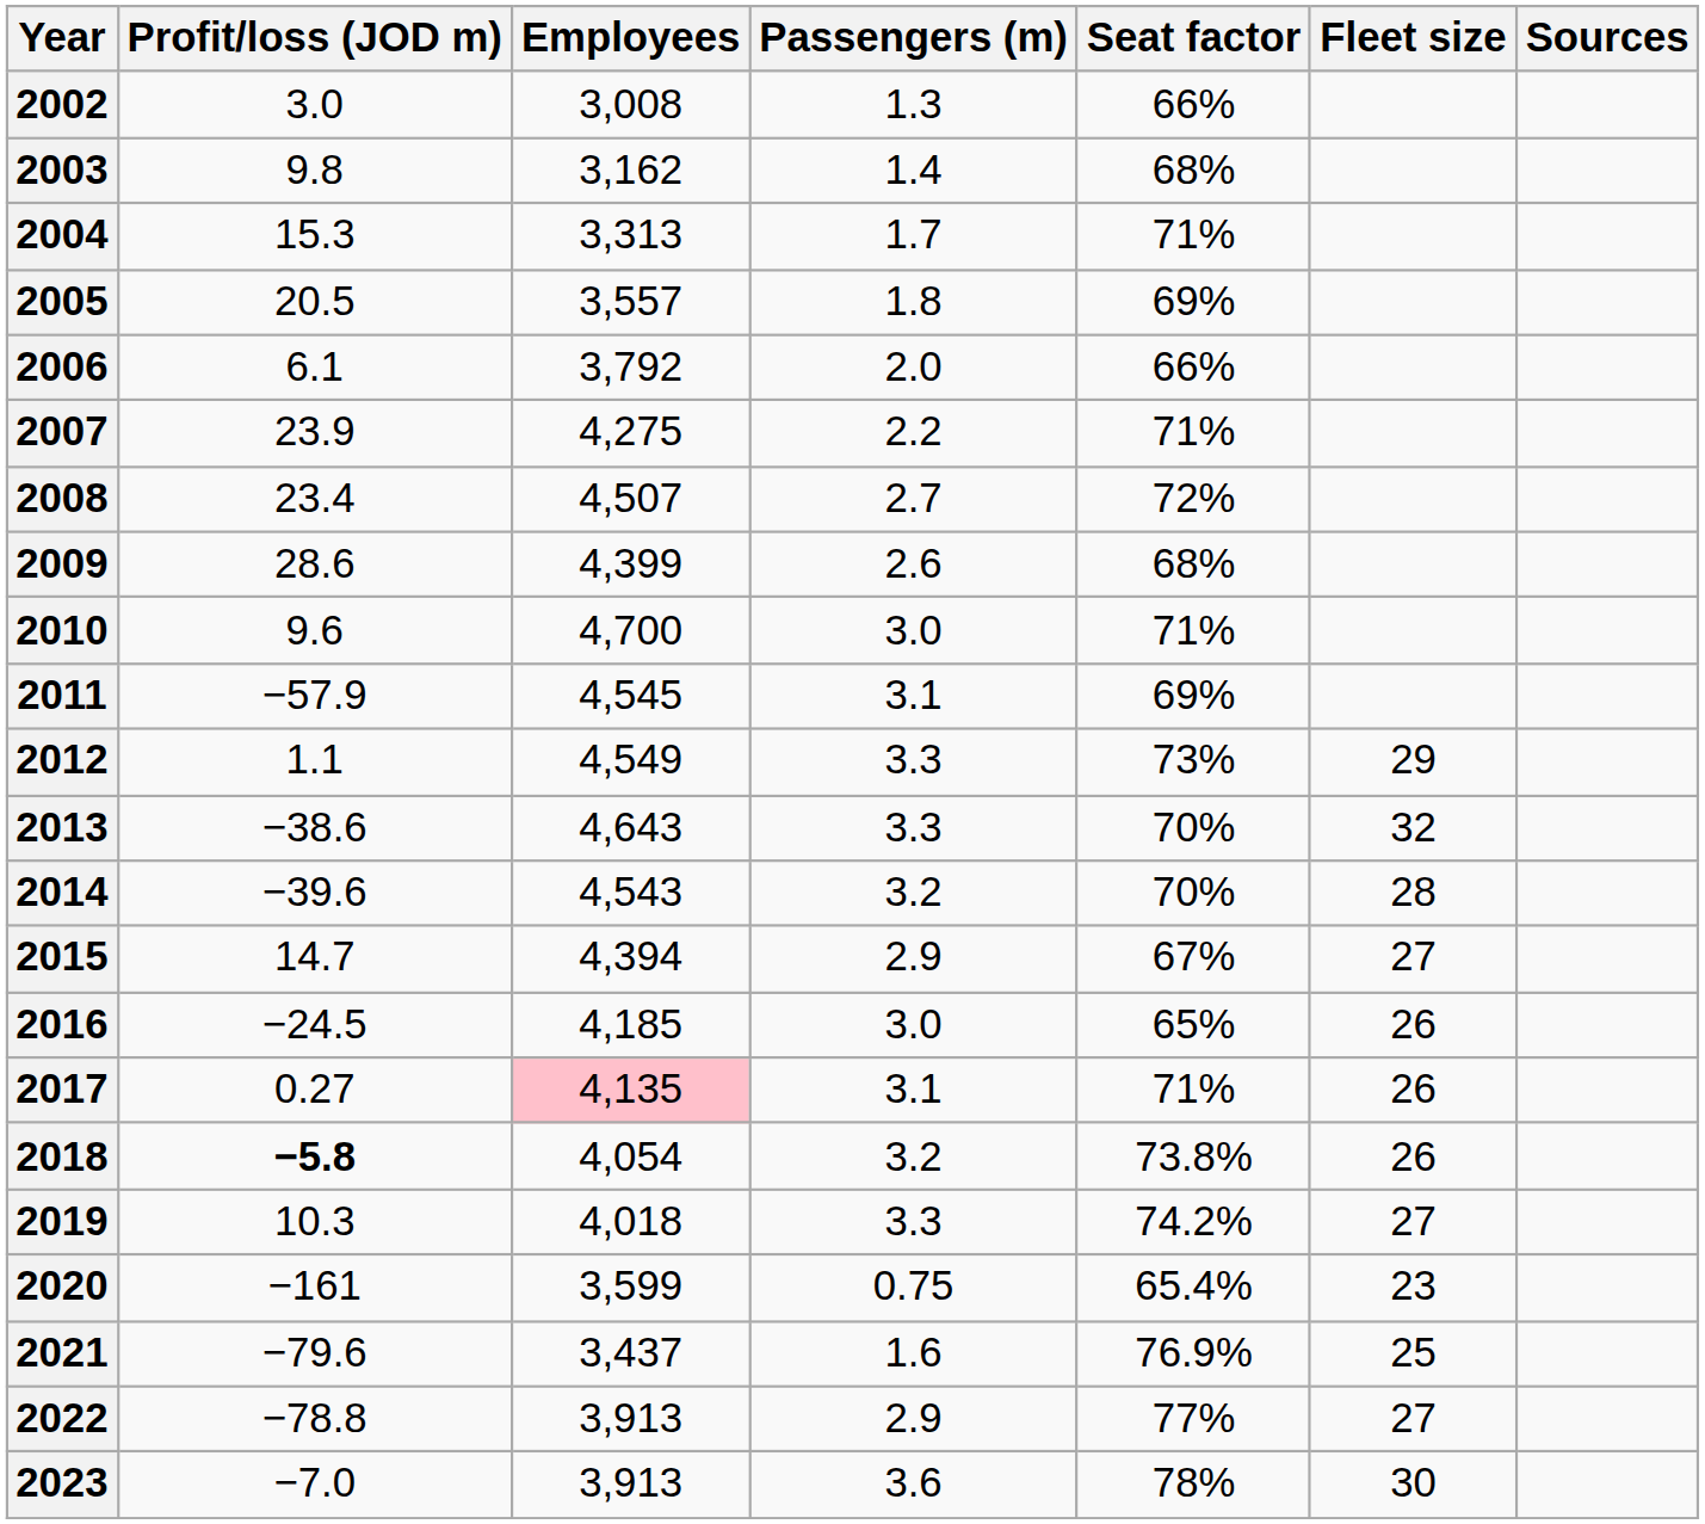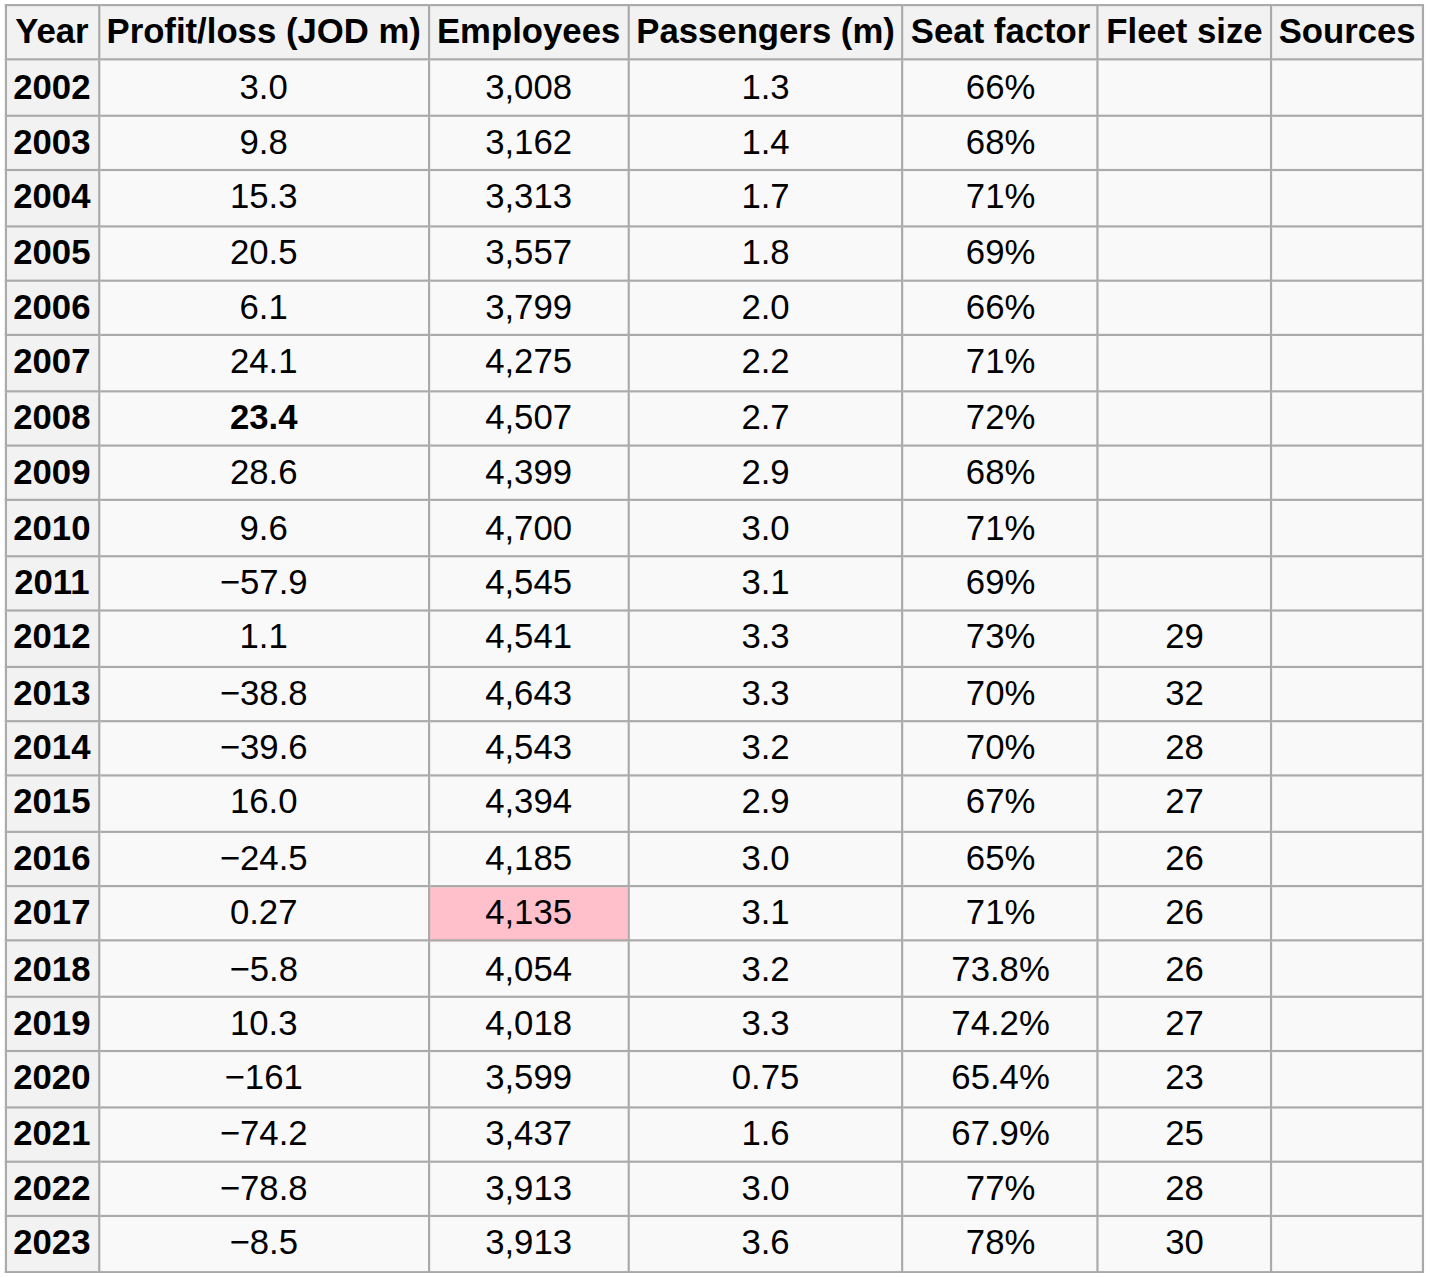2006 | Employees: 3,792 -> 3,799
2007 | Profit/loss (JOD m): 23.9 -> 24.1
2008 | Profit/loss (JOD m): normal -> bold
2009 | Passengers (m): 2.6 -> 2.9
2012 | Employees: 4,549 -> 4,541
2013 | Profit/loss (JOD m): −38.6 -> −38.8
2015 | Profit/loss (JOD m): 14.7 -> 16.0
2018 | Profit/loss (JOD m): bold -> normal
2021 | Profit/loss (JOD m): −79.6 -> −74.2
2021 | Seat factor: 76.9% -> 67.9%
2022 | Passengers (m): 2.9 -> 3.0
2022 | Fleet size: 27 -> 28
2023 | Profit/loss (JOD m): −7.0 -> −8.5
